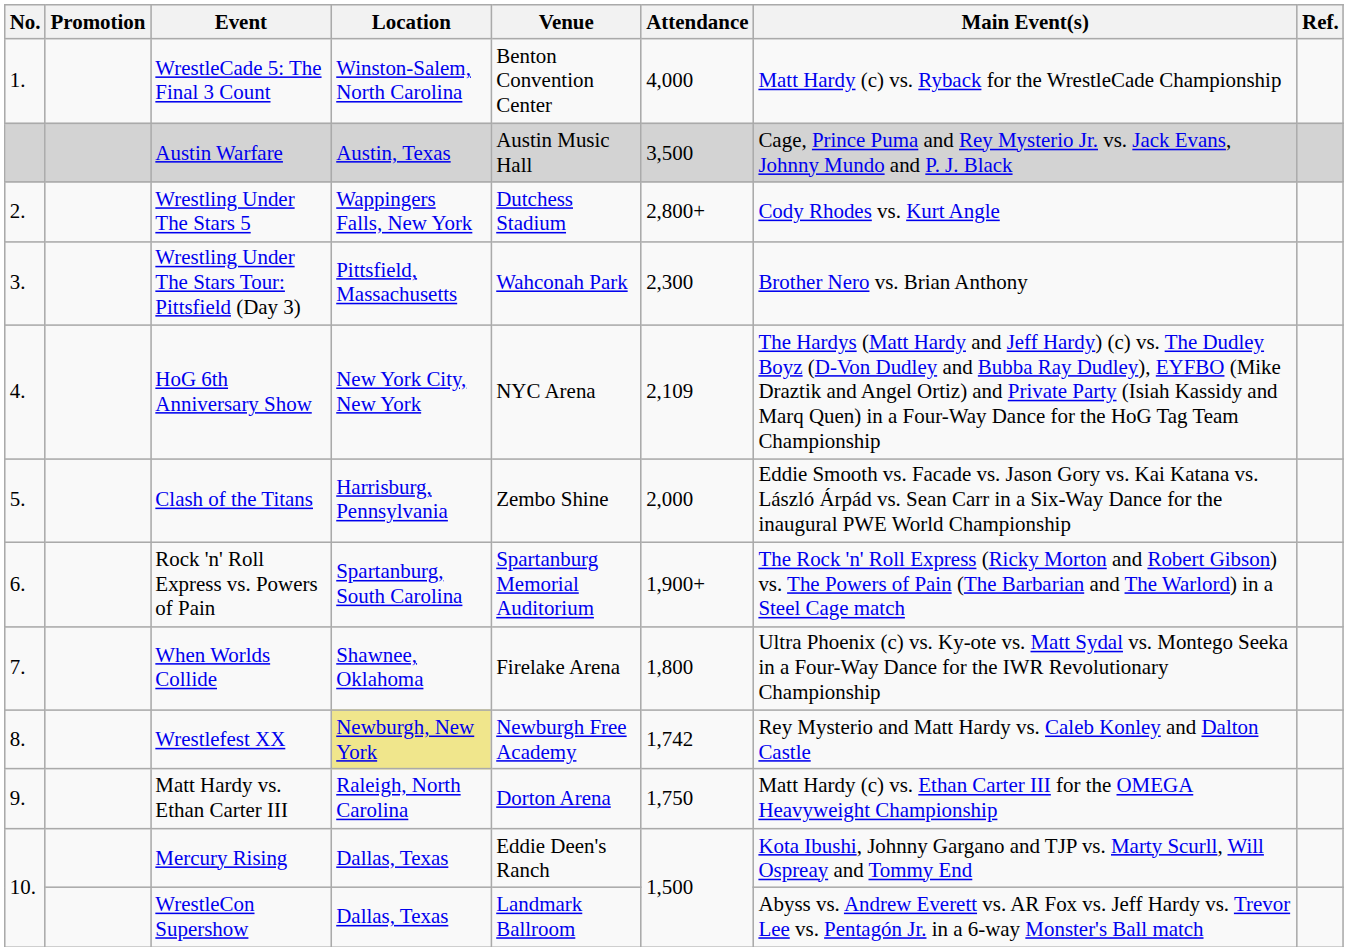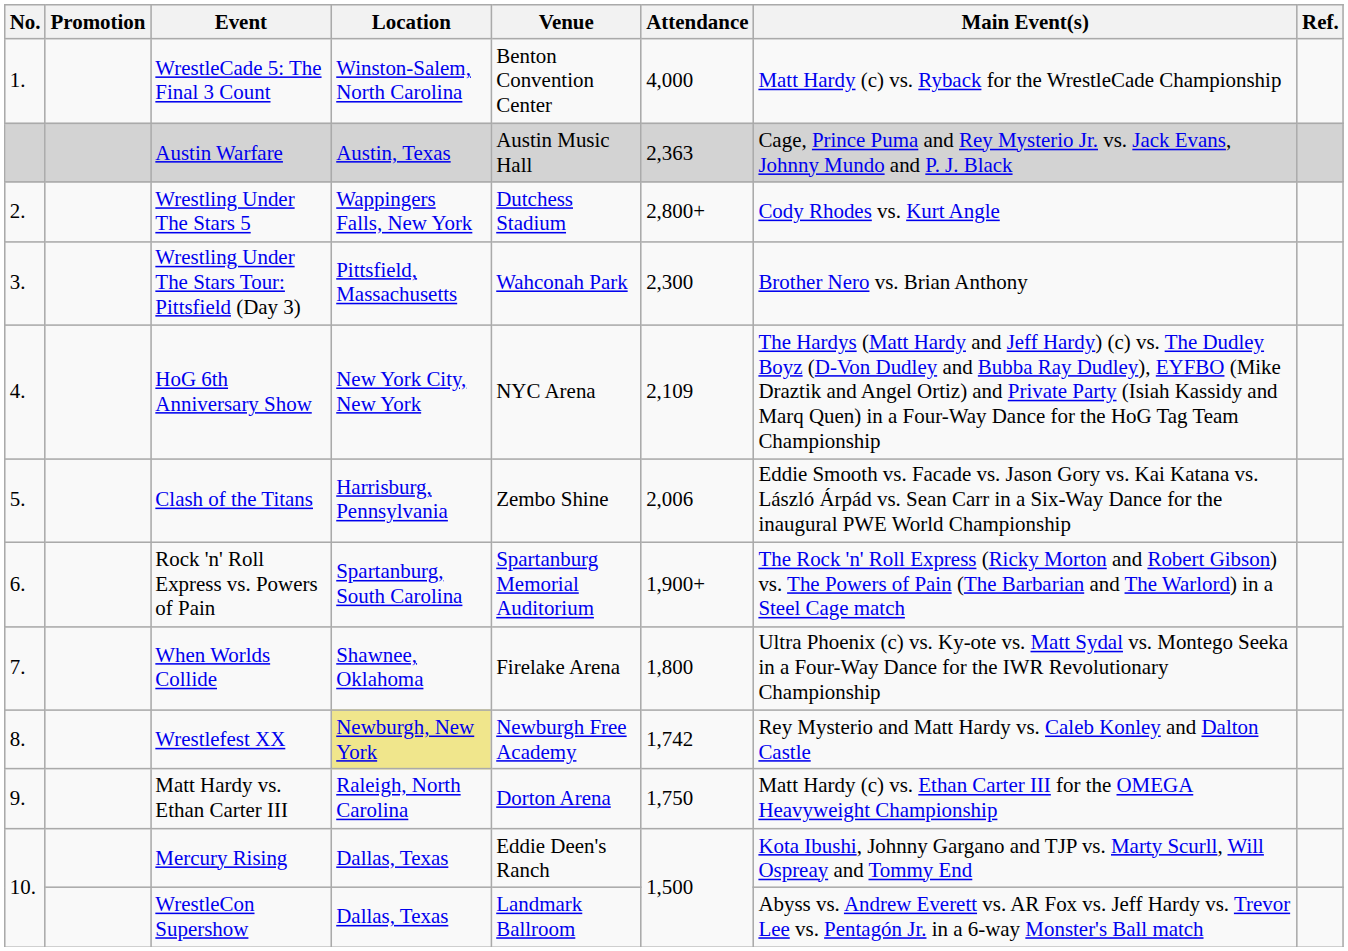Austin Warfare | Attendance: 3,500 -> 2,363
Clash of the Titans | Attendance: 2,000 -> 2,006
